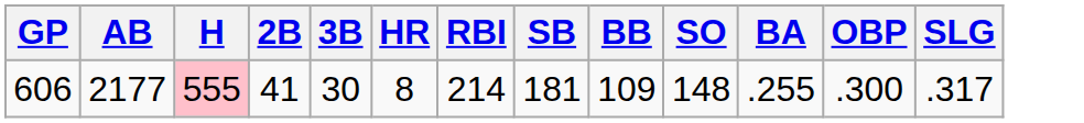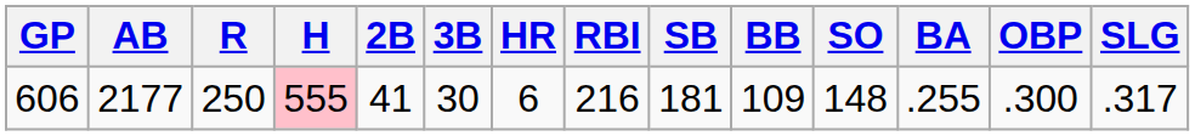+ column: R | 250
606 | HR: 8 -> 6
606 | RBI: 214 -> 216
